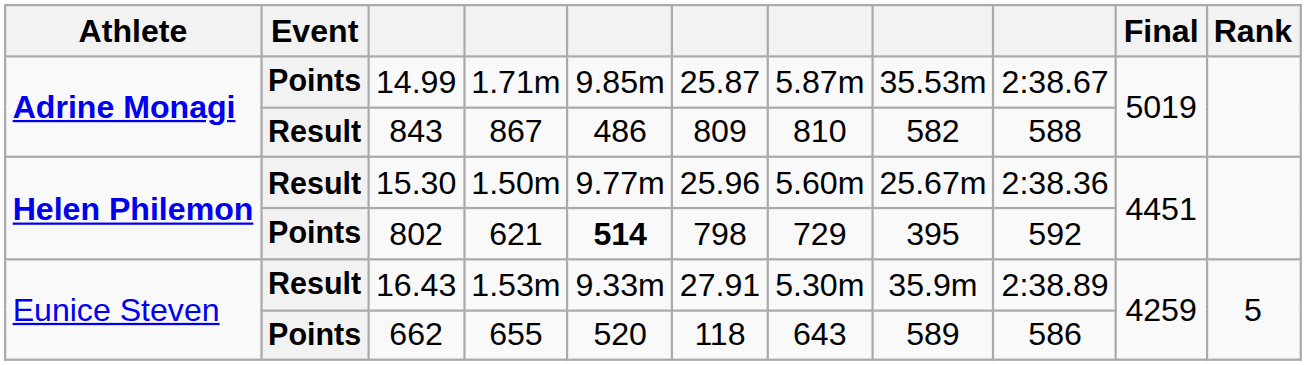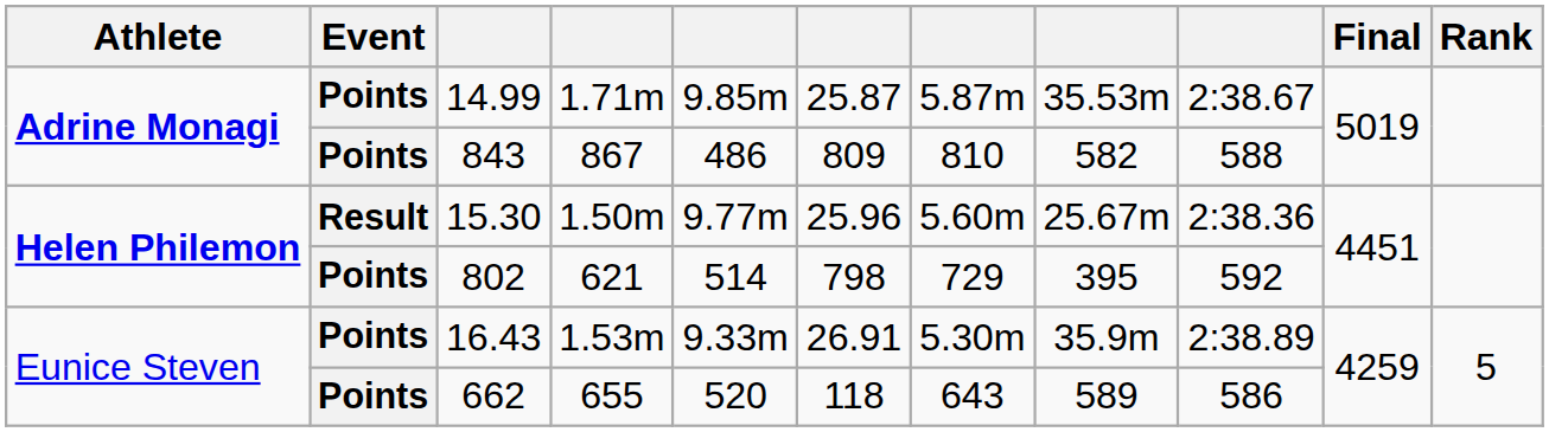843 | Event: Result -> Points
802 | column 5: bold -> normal
16.43 | Event: Result -> Points
16.43 | column 6: 27.91 -> 26.91
